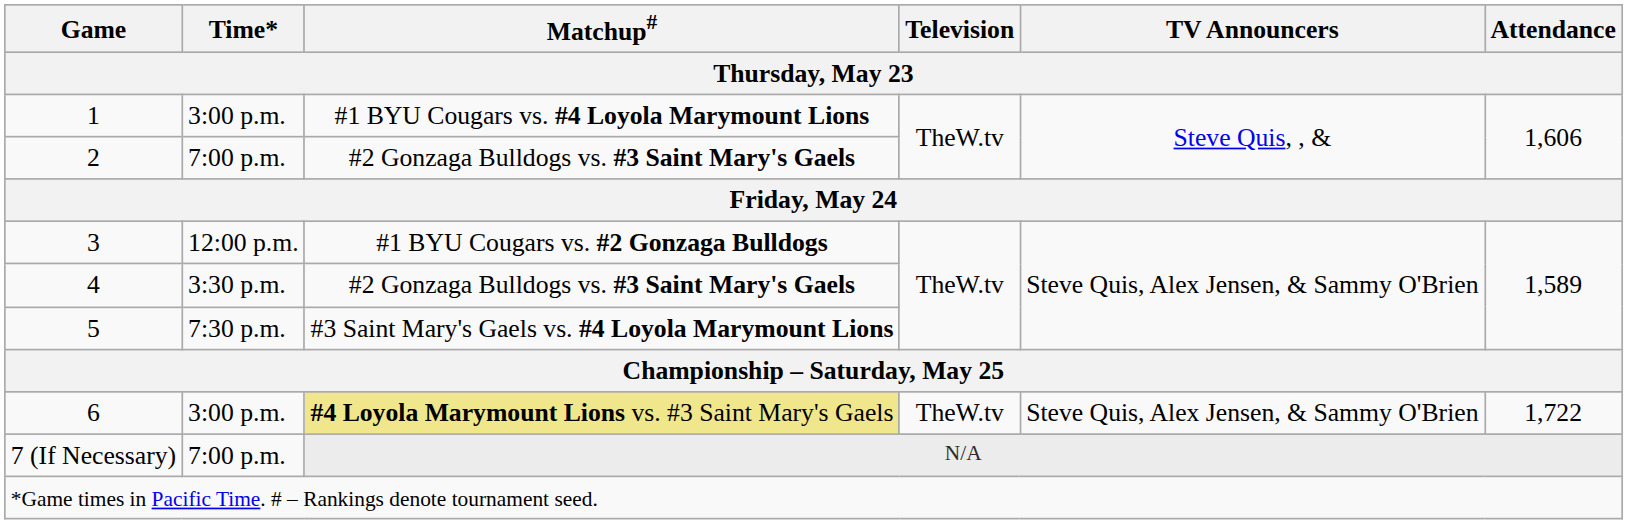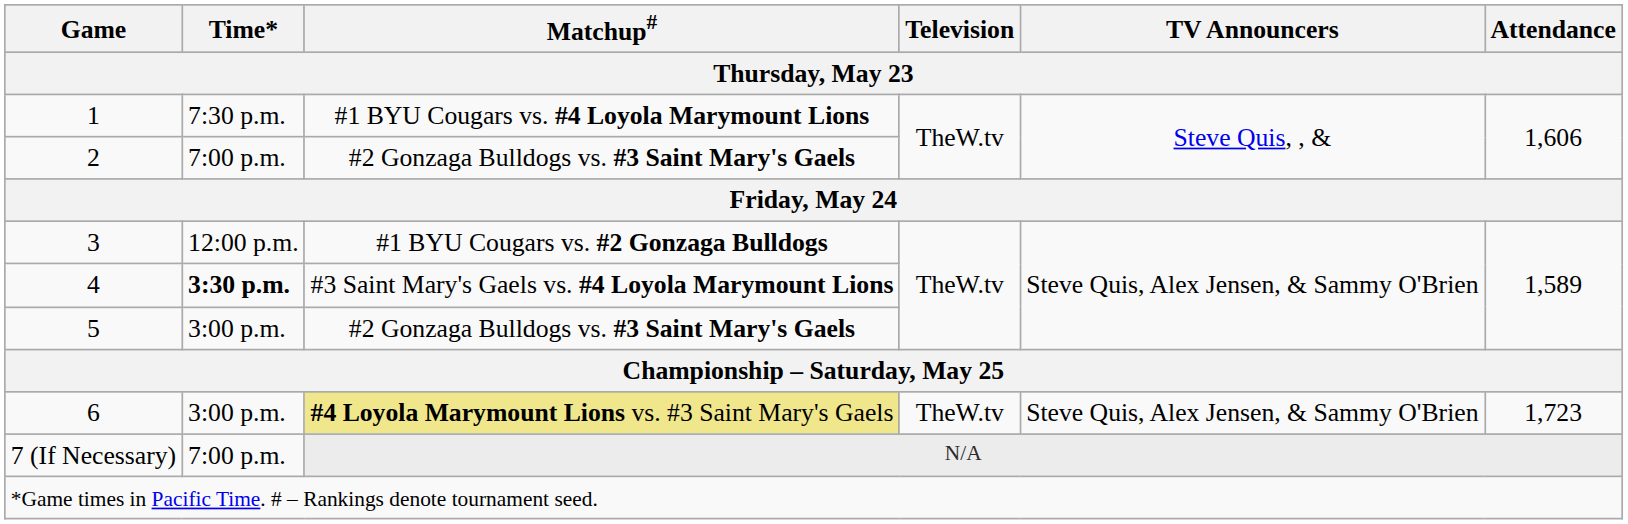1 | Time*: 3:00 p.m. -> 7:30 p.m.
4 | Time*: normal -> bold
4 | Matchup#: #2 Gonzaga Bulldogs vs. #3 Saint Mary's Gaels -> #3 Saint Mary's Gaels vs. #4 Loyola Marymount Lions
5 | Time*: 7:30 p.m. -> 3:00 p.m.
5 | Matchup#: #3 Saint Mary's Gaels vs. #4 Loyola Marymount Lions -> #2 Gonzaga Bulldogs vs. #3 Saint Mary's Gaels
6 | Attendance: 1,722 -> 1,723
